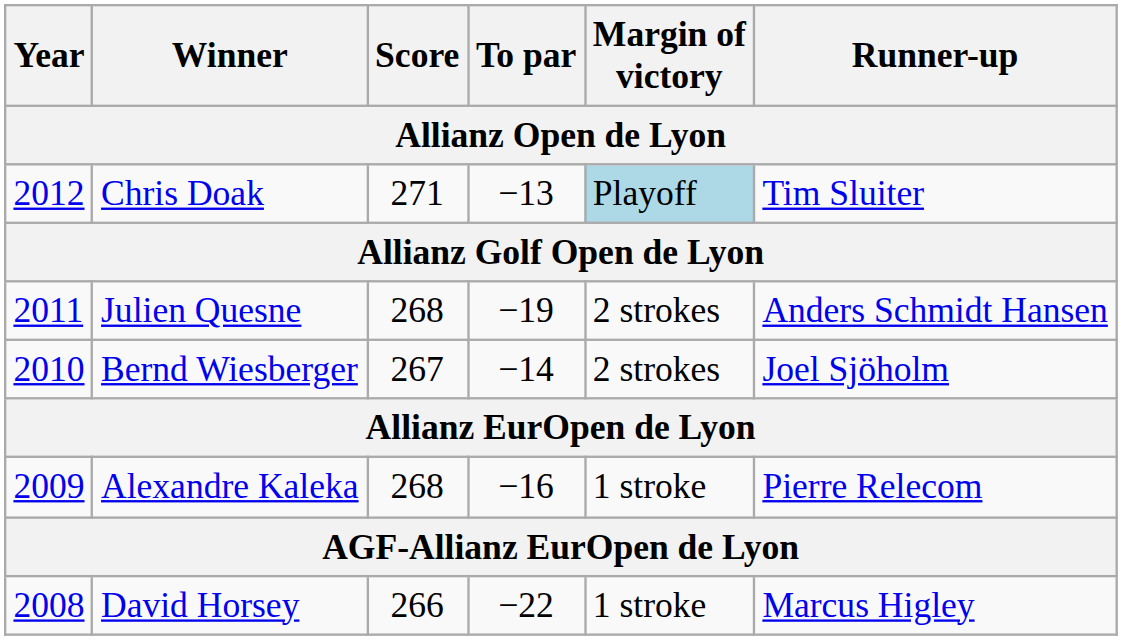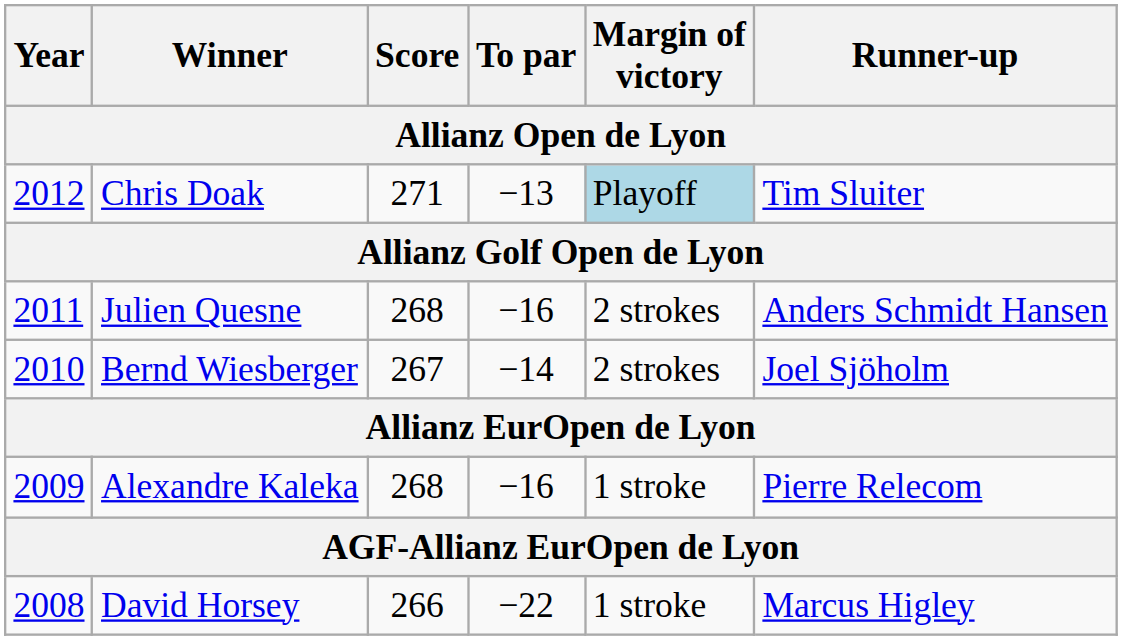Julien Quesne | To par: −19 -> −16
